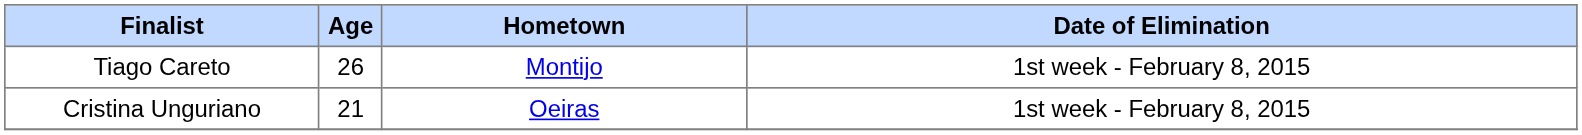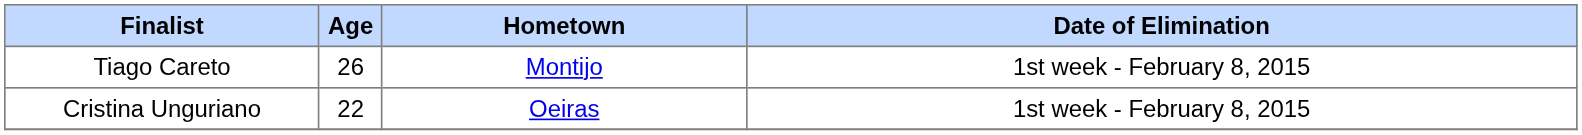Cristina Unguriano | Age: 21 -> 22
